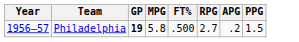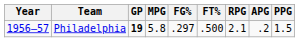+ column: FG% | .297
Philadelphia | RPG: 2.7 -> 2.1
